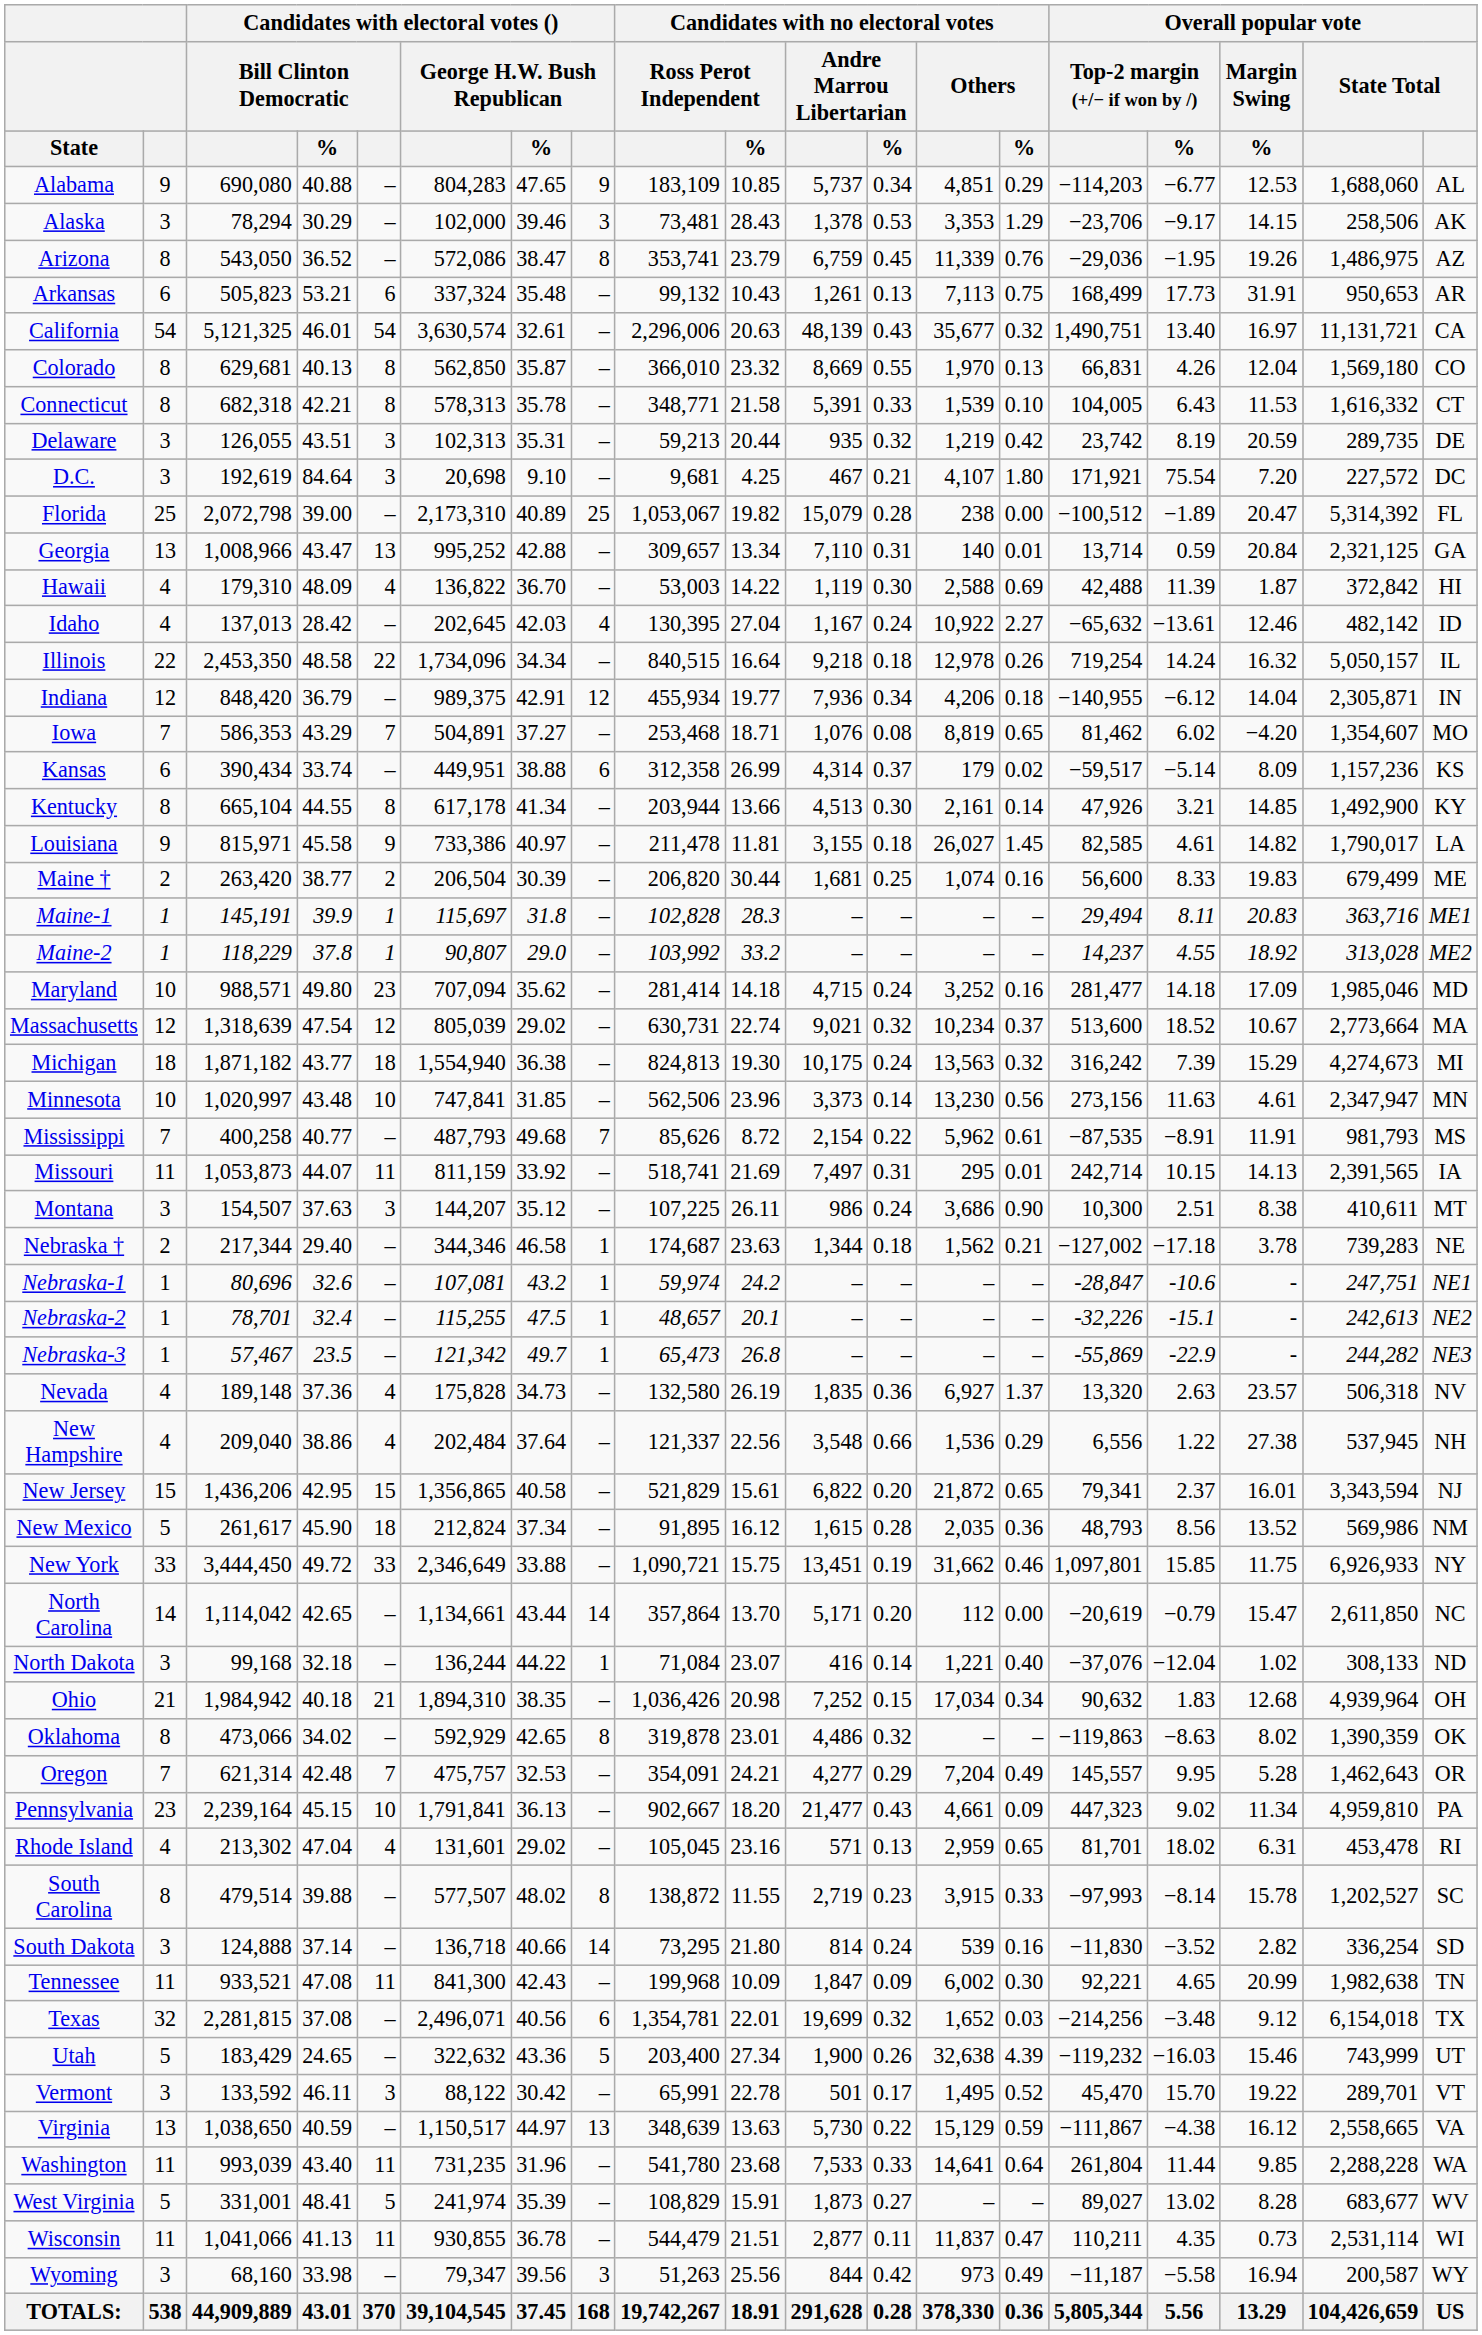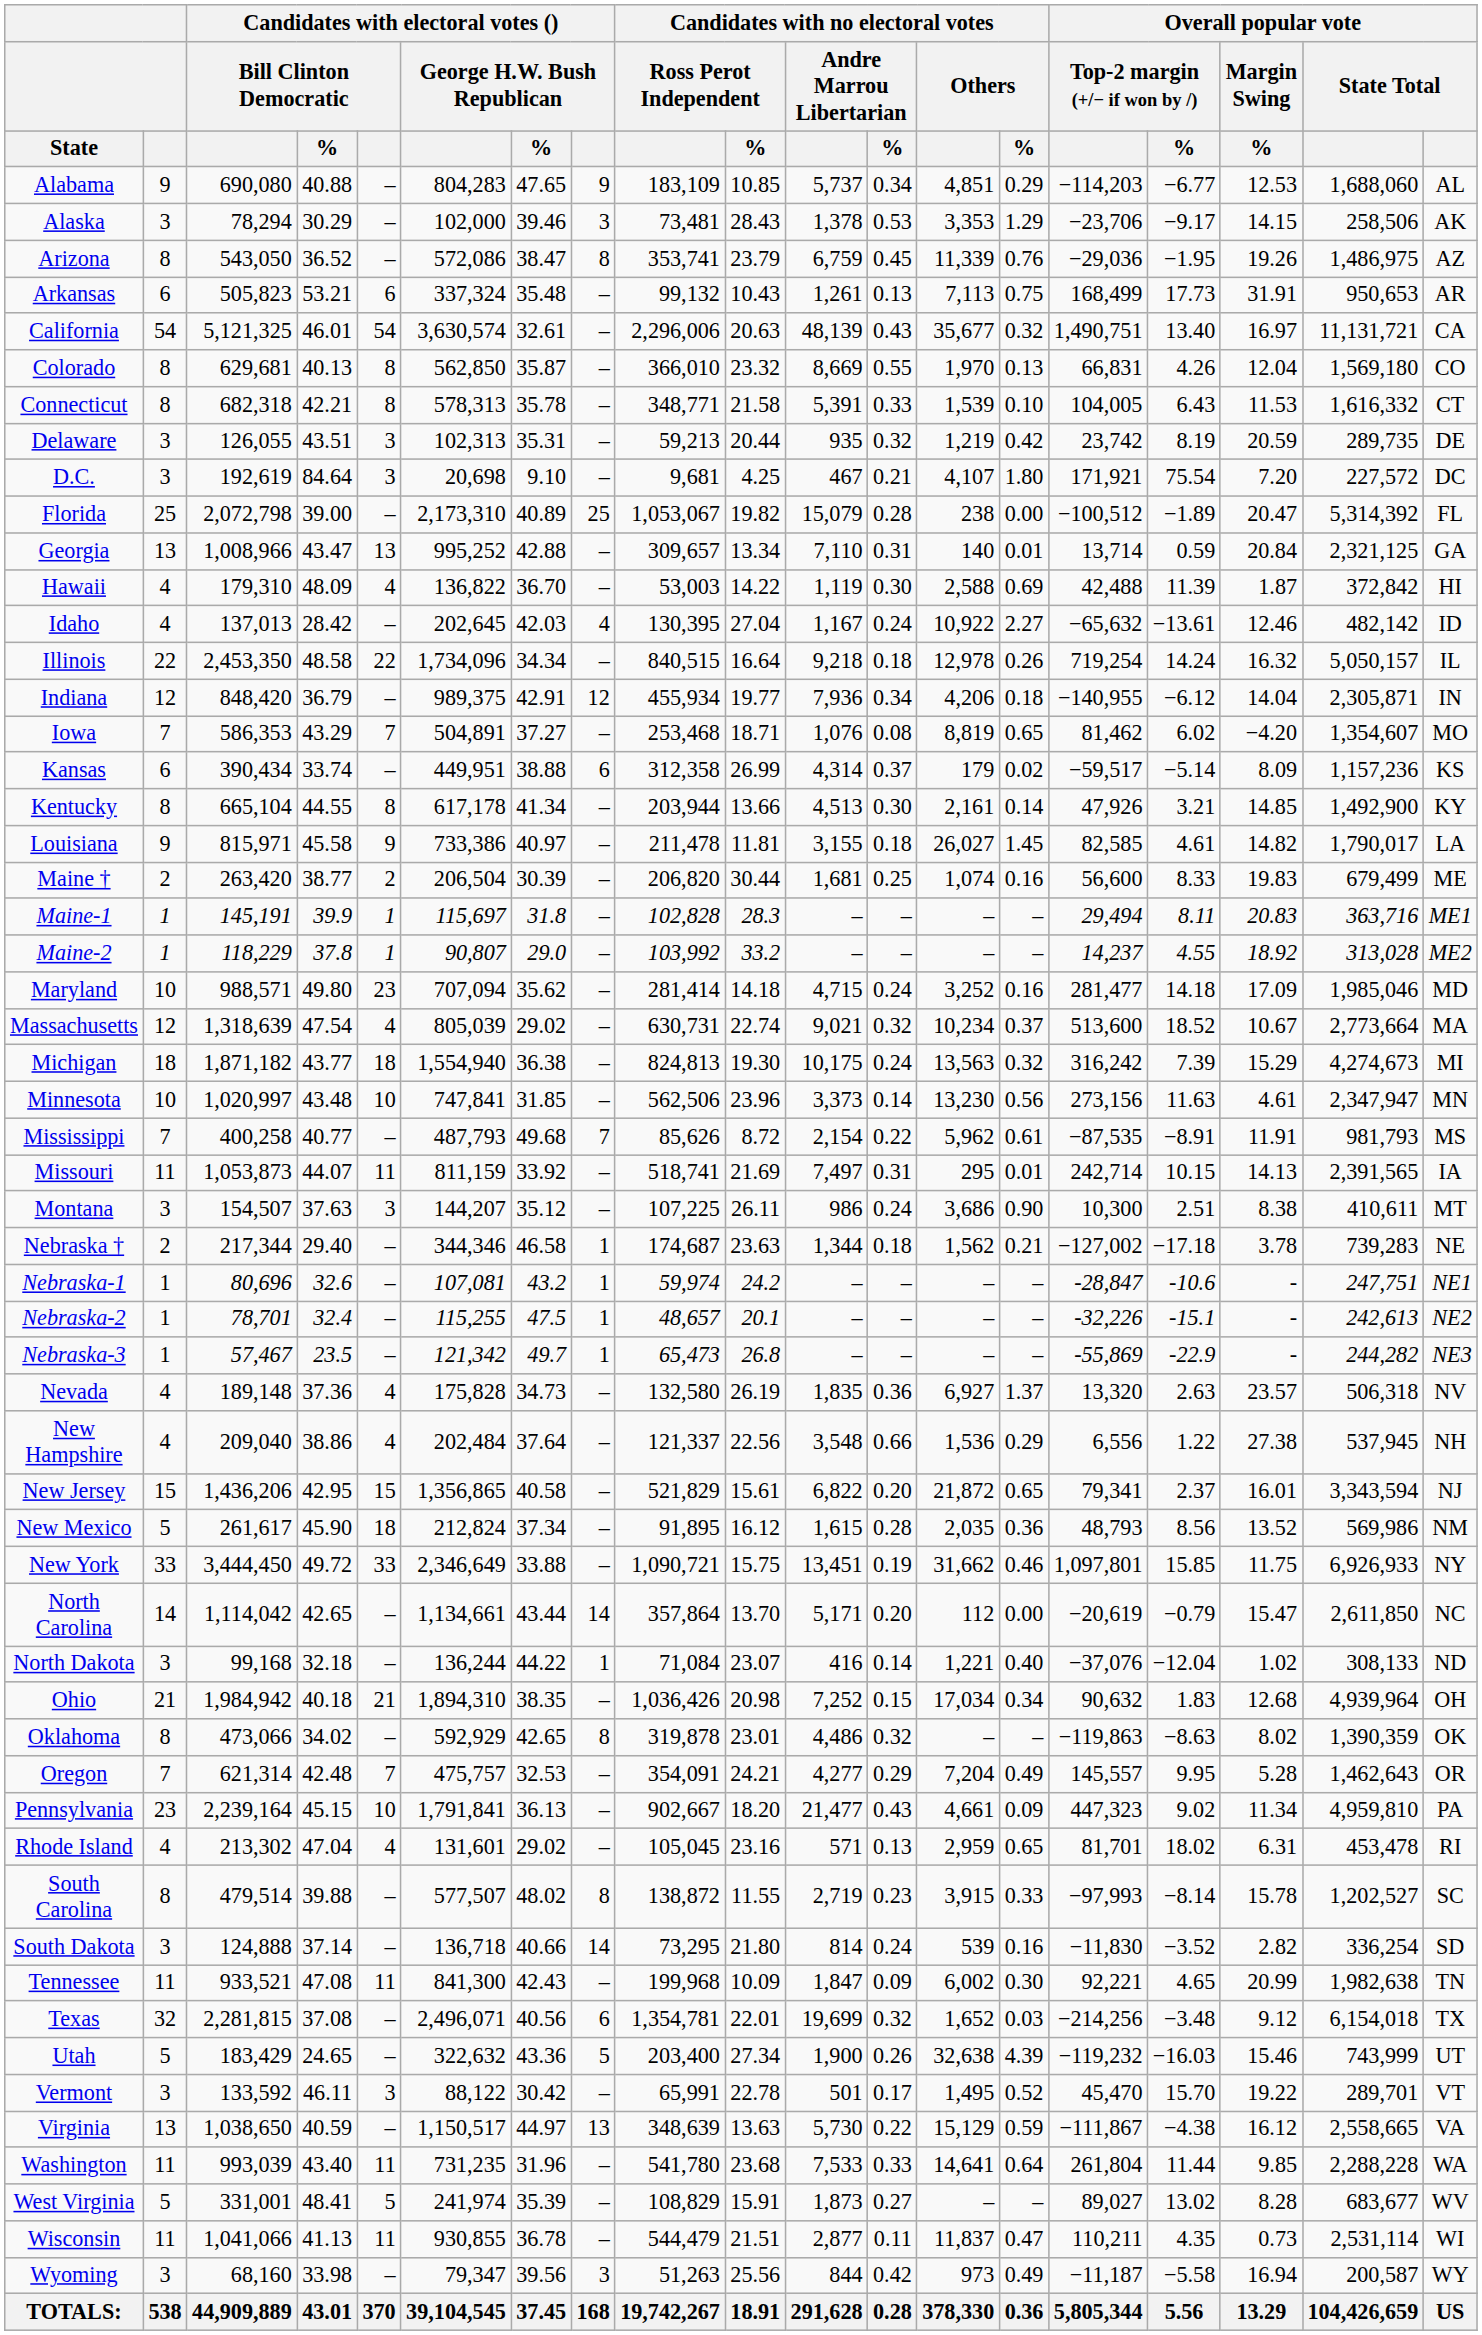Massachusetts | column 5: 12 -> 4
